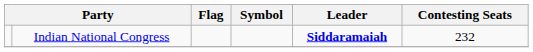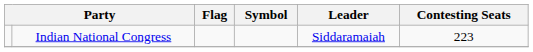Indian National Congress | Leader: bold -> normal
Indian National Congress | Contesting Seats: 232 -> 223
